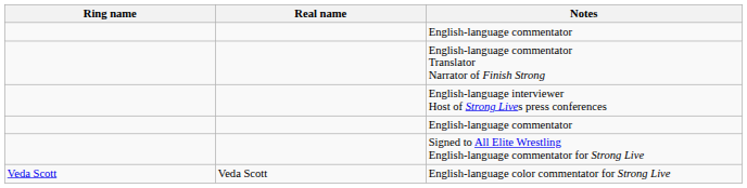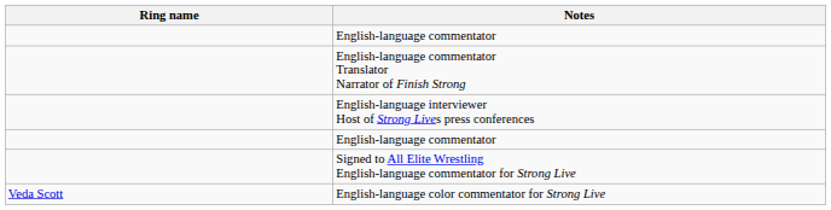- column: Real name | Veda Scott
